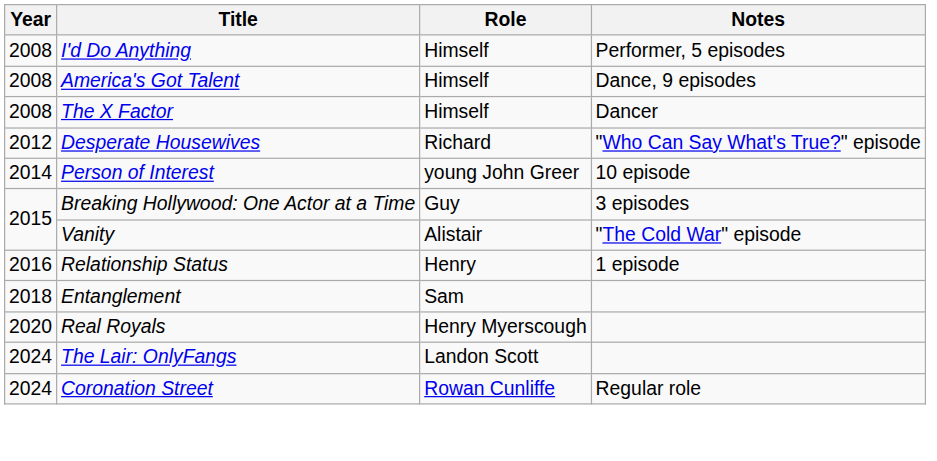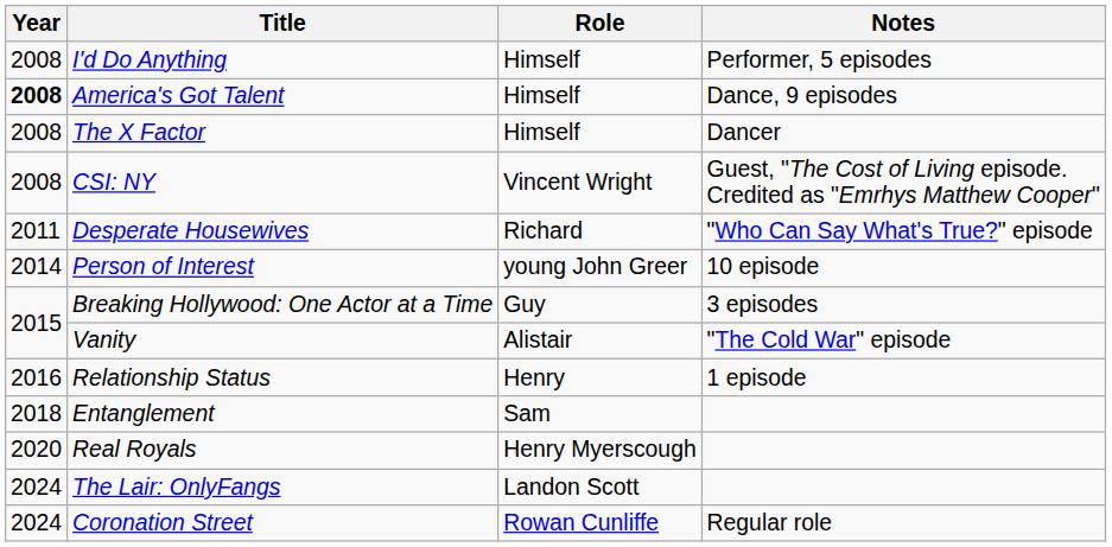America's Got Talent | Year: normal -> bold
+ row: 2008 | CSI: NY | Vincent Wright | Guest, "The Cost of Living episode. Credited as "Emrhys Matthew Cooper"
Desperate Housewives | Year: 2012 -> 2011
